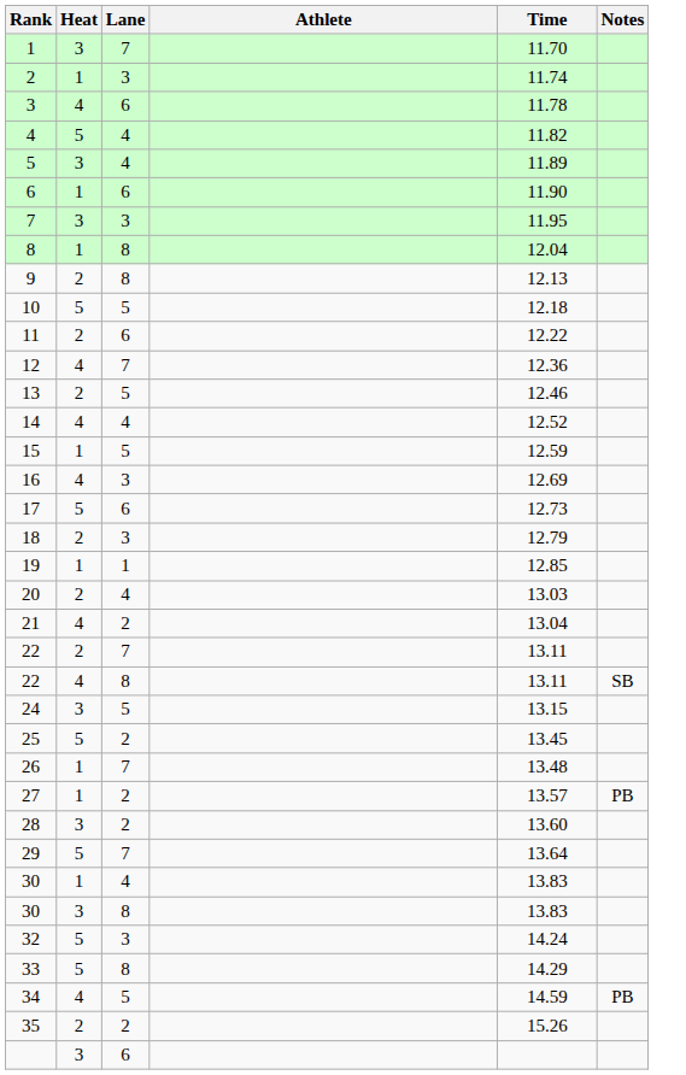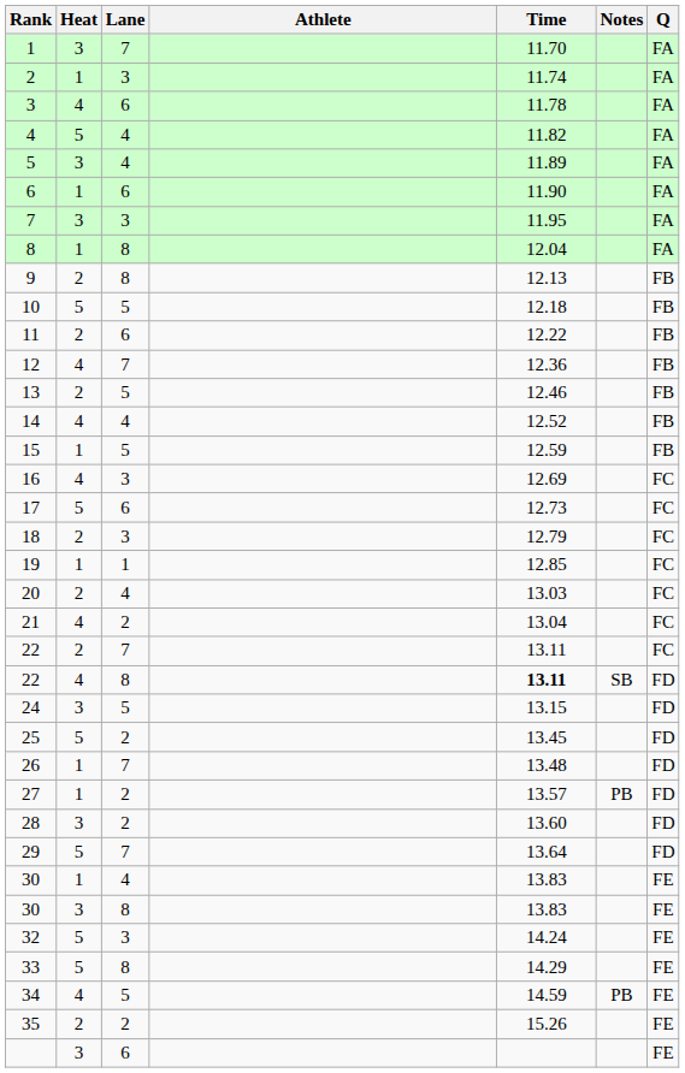+ column: Q | FA | FA | FA | FA | FA | FA | FA | FA | FB | FB | FB | FB | FB | FB | FB | FC | FC | FC | FC | FC | FC | FC | FD | FD | FD | FD | FD | FD | FD | FE | FE | FE | FE | FE | FE | FE
22 / 8 | Time: normal -> bold
